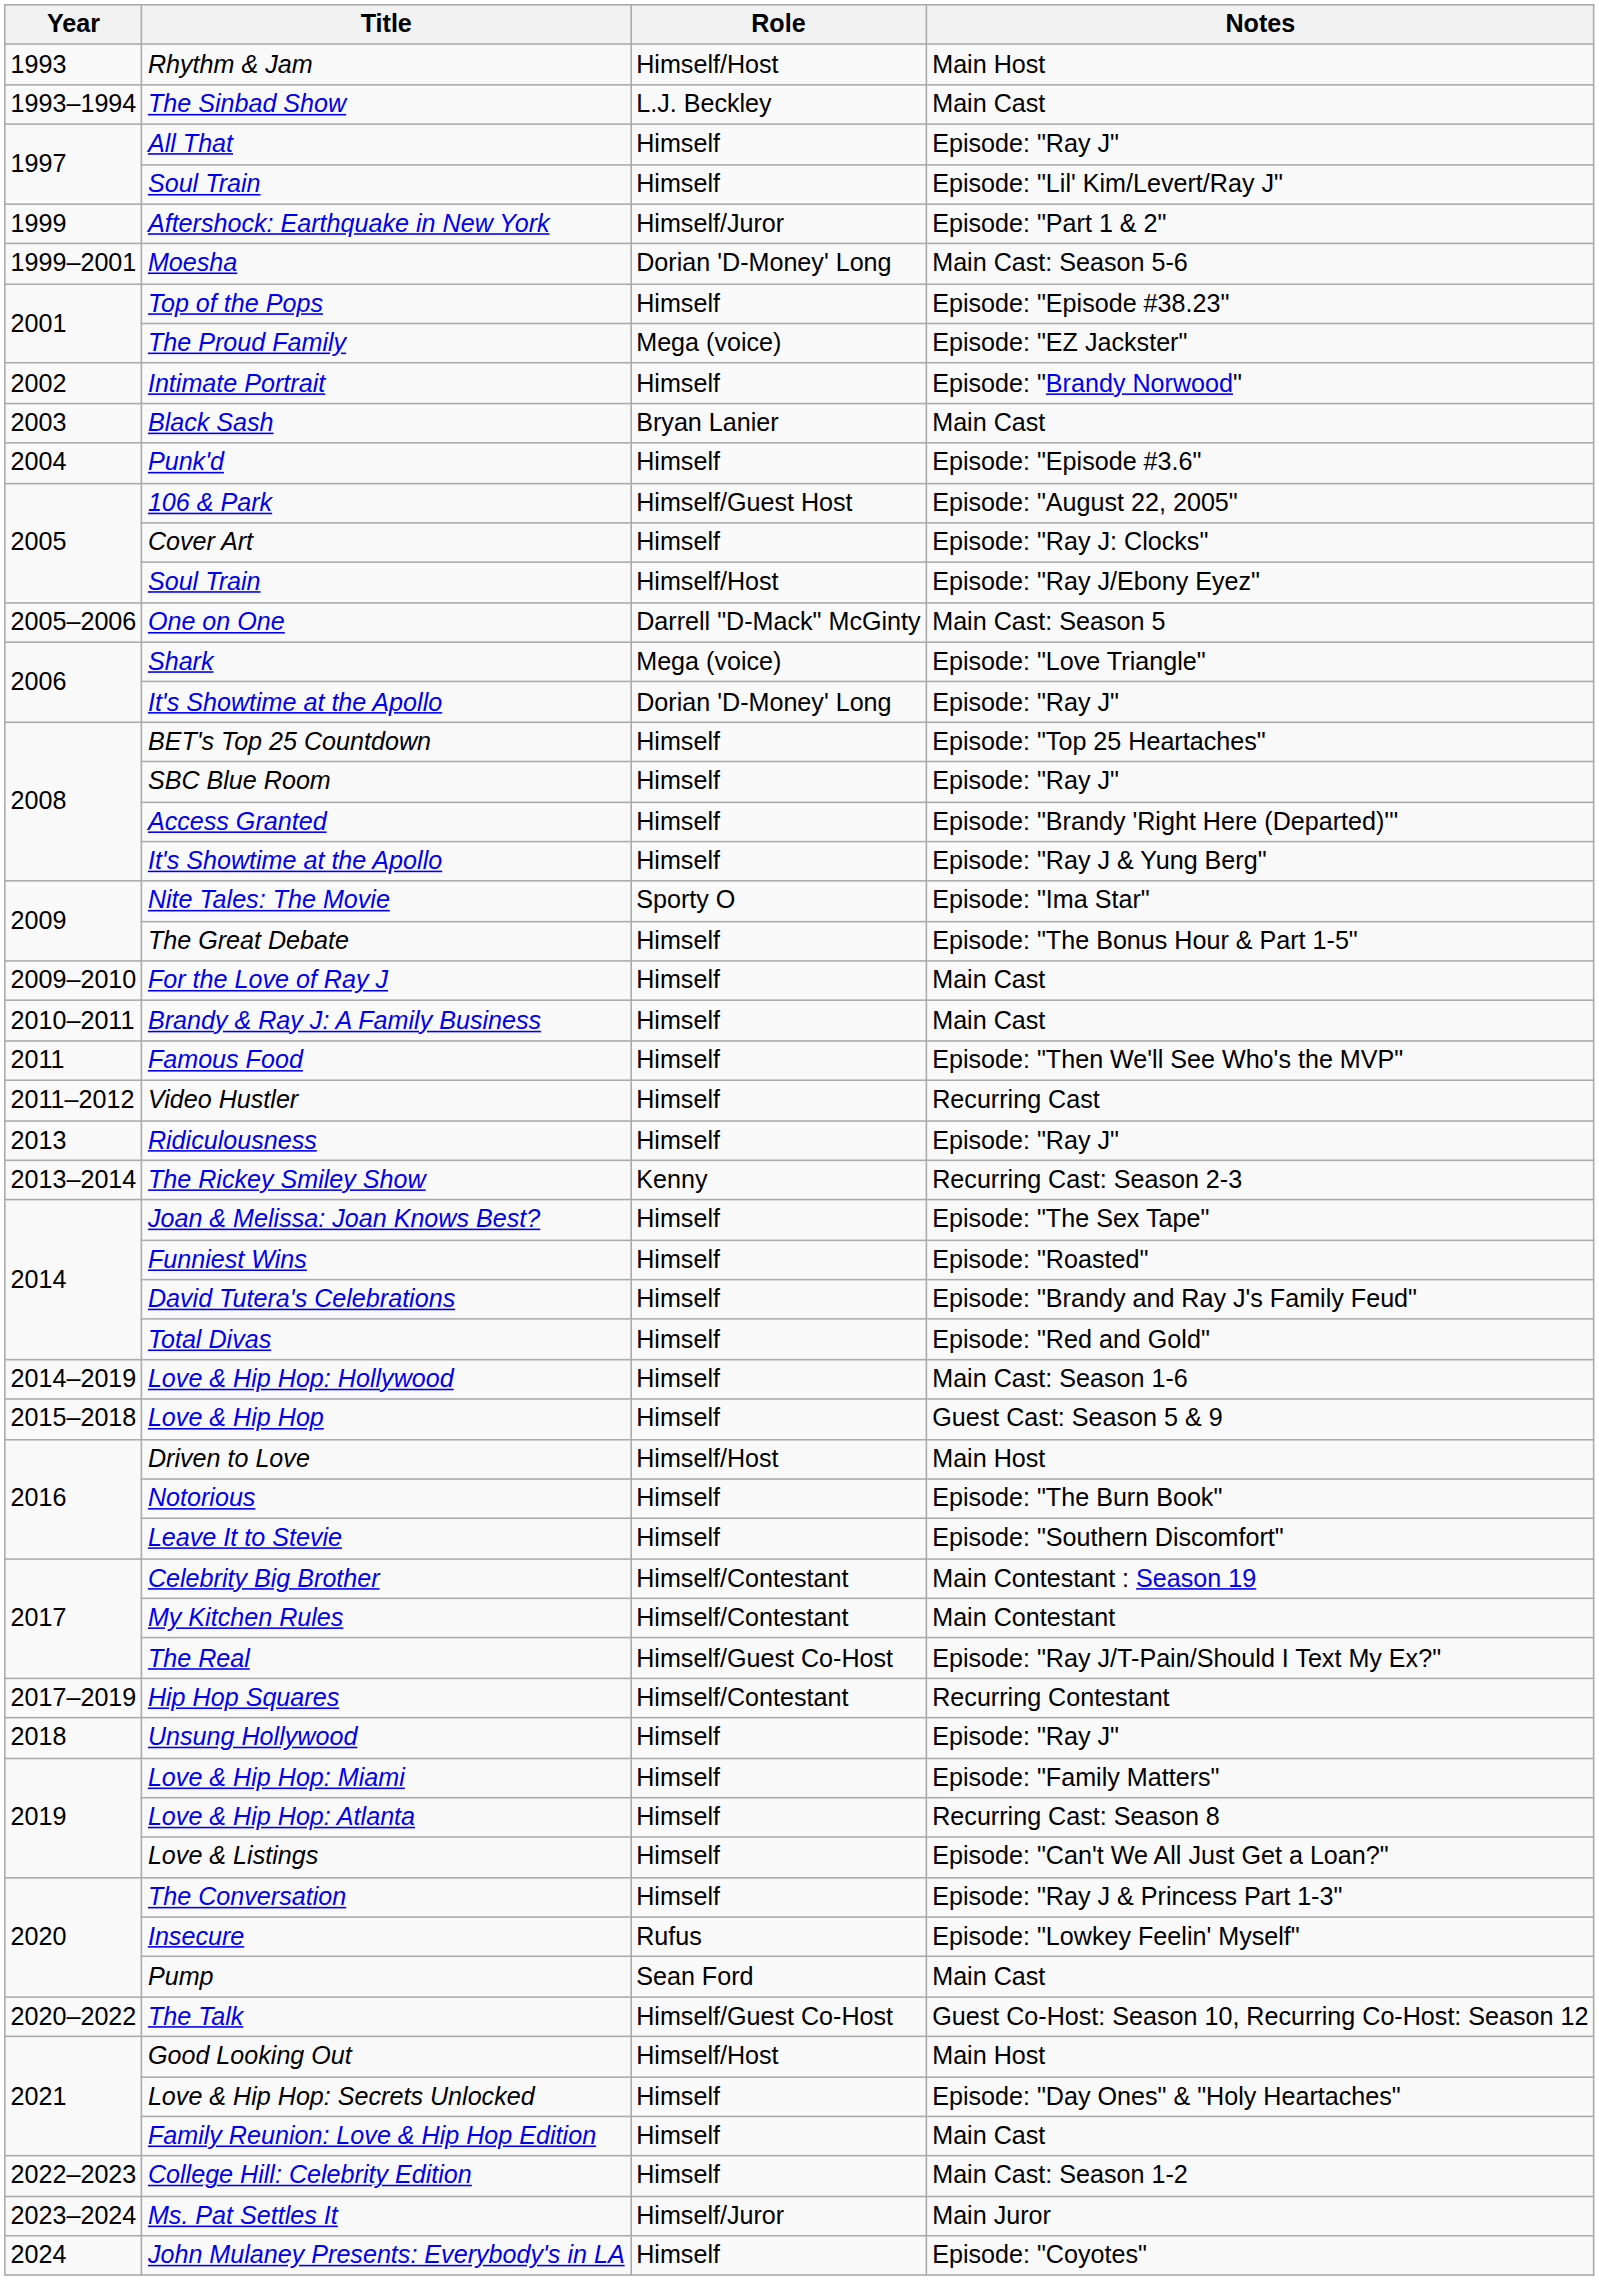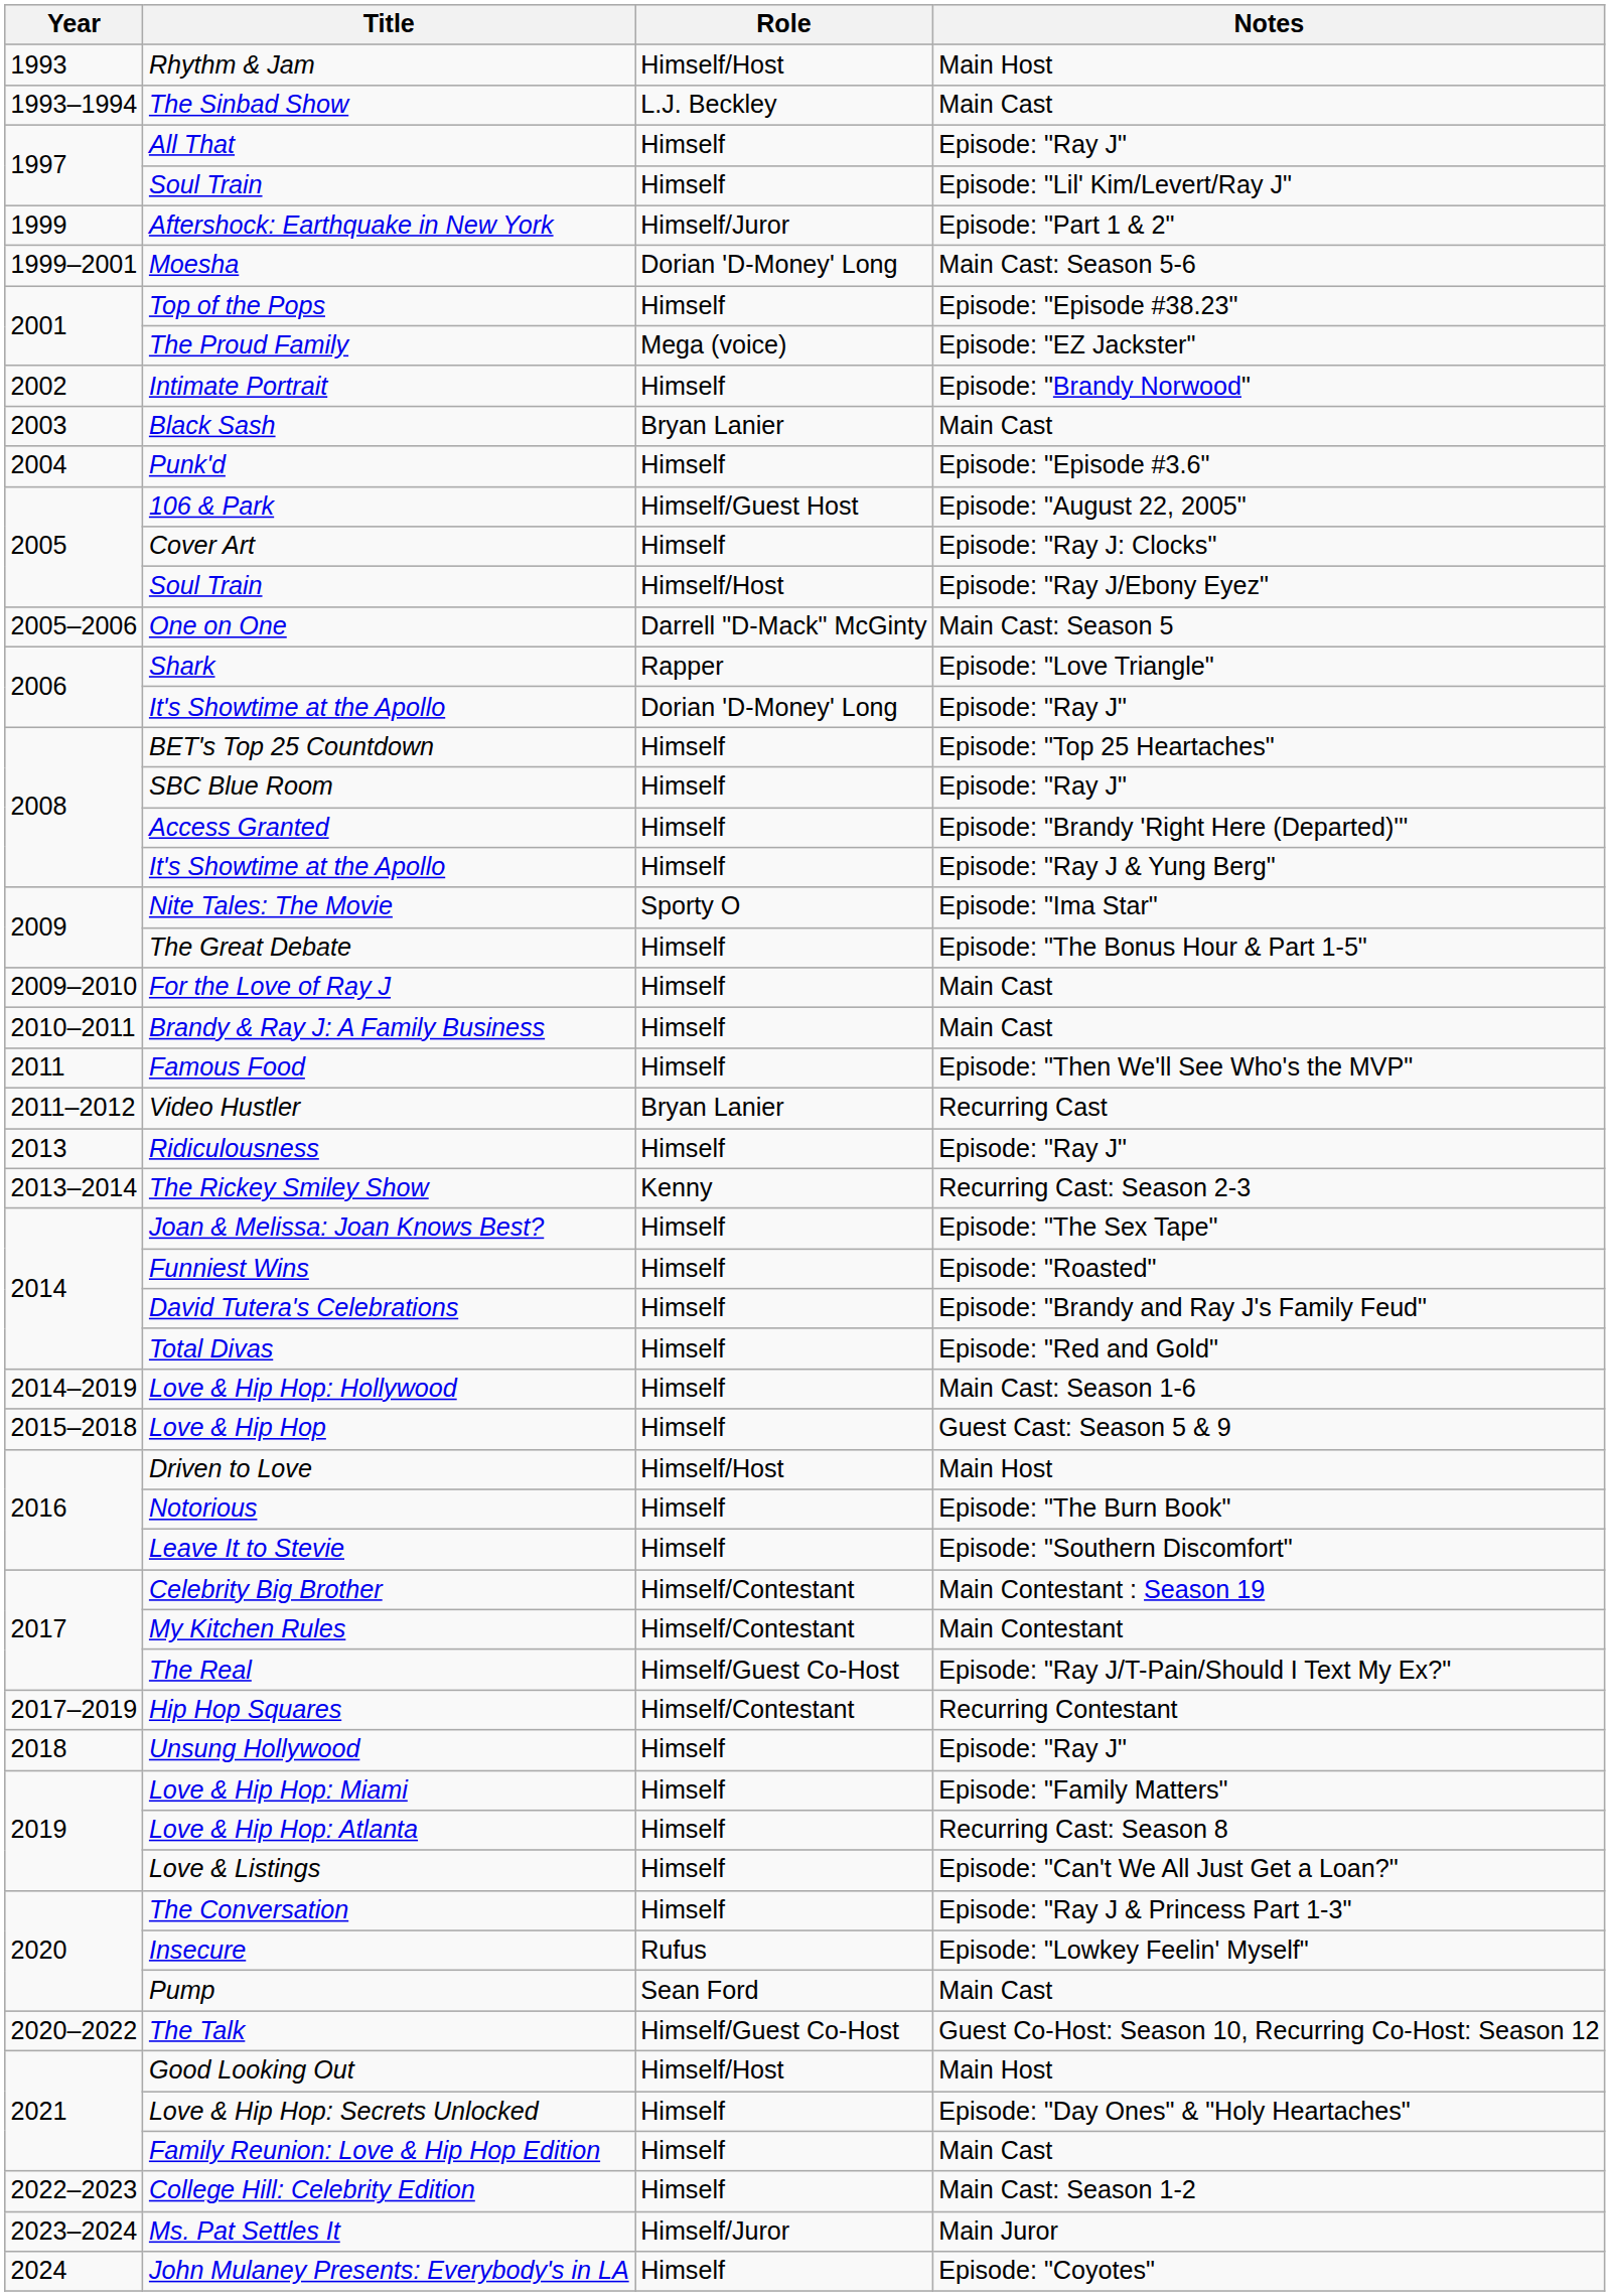Shark | Role: Mega (voice) -> Rapper
Video Hustler | Role: Himself -> Bryan Lanier
